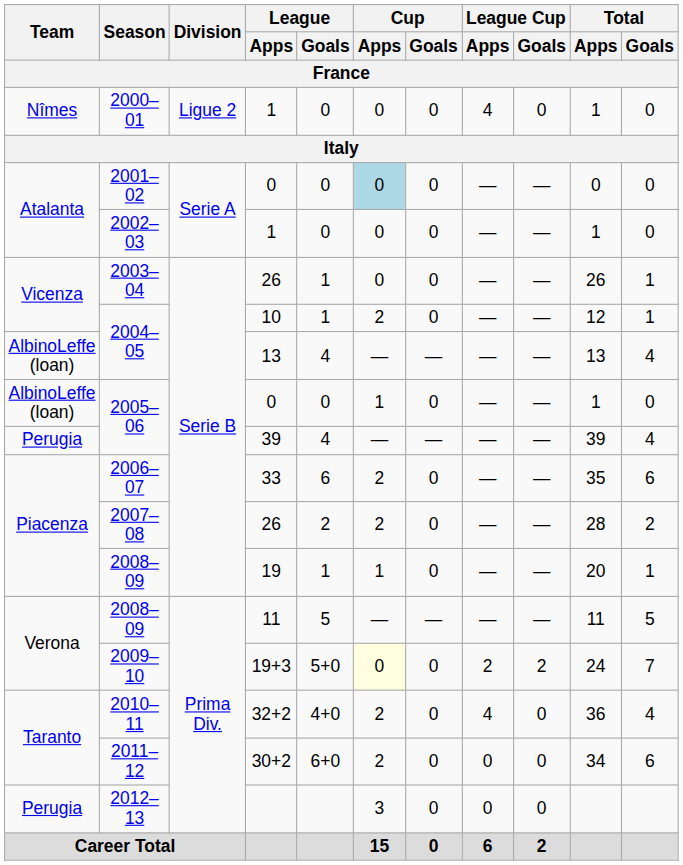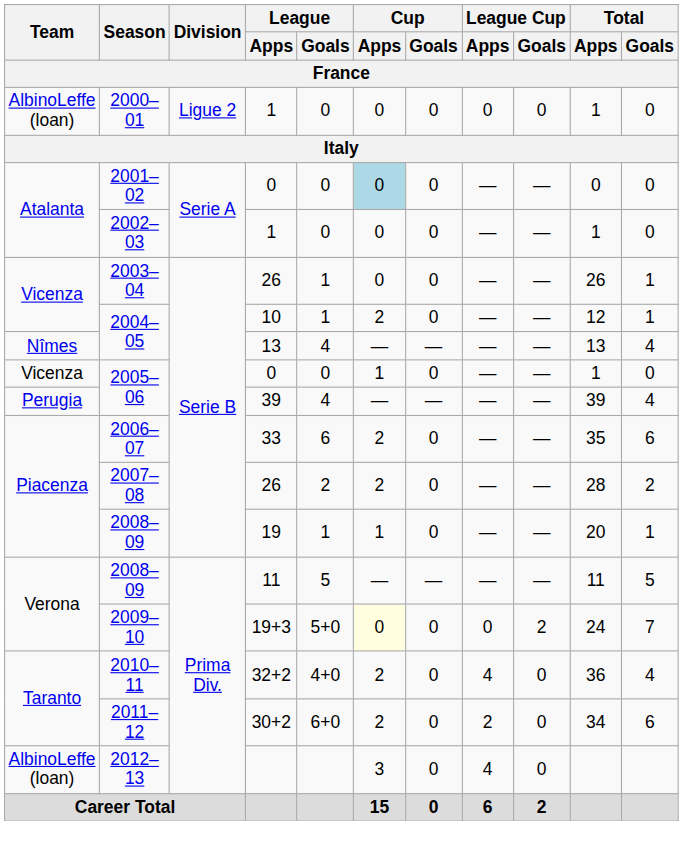2000–01 | Team: Nîmes -> AlbinoLeffe (loan)
2000–01 | League Cup / Apps: 4 -> 0
2004–05 / 13 | Team: AlbinoLeffe (loan) -> Nîmes
2005–06 / 0 | Team: AlbinoLeffe (loan) -> Vicenza
2009–10 | League Cup / Apps: 2 -> 0
2011–12 | League Cup / Apps: 0 -> 2
2012–13 | Team: Perugia -> AlbinoLeffe (loan)
2012–13 | League Cup / Apps: 0 -> 4
